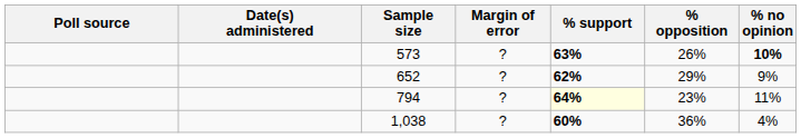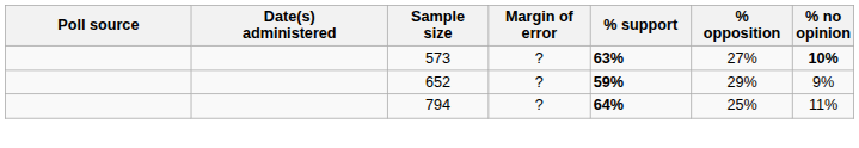573 | % opposition: 26% -> 27%
652 | % support: 62% -> 59%
794 | % support: lightyellow background -> no background
794 | % opposition: 23% -> 25%
- row: 1,038 | ? | 60% | 36% | 4%
